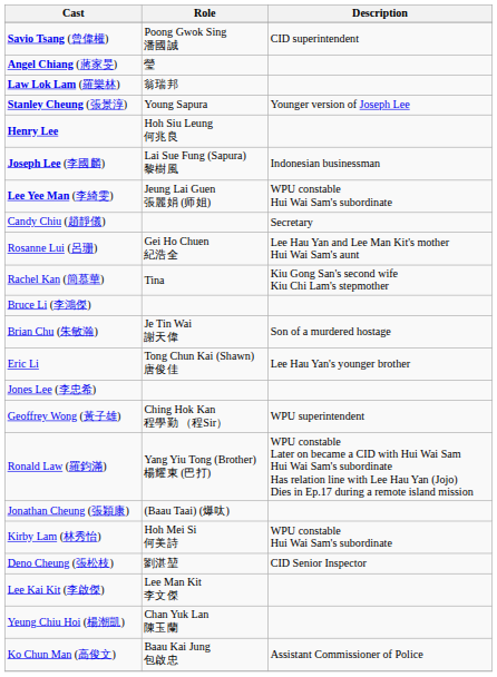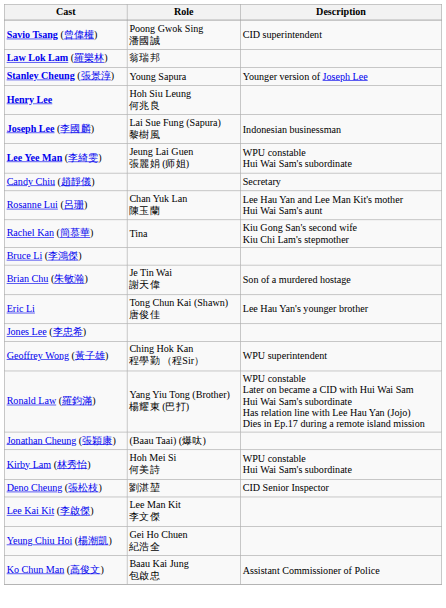- row: Angel Chiang (蔣家旻) | 瑩
Rosanne Lui (呂珊) | Role: Gei Ho Chuen 紀浩全 -> Chan Yuk Lan 陳玉蘭
Yeung Chiu Hoi (楊潮凱) | Role: Chan Yuk Lan 陳玉蘭 -> Gei Ho Chuen 紀浩全
